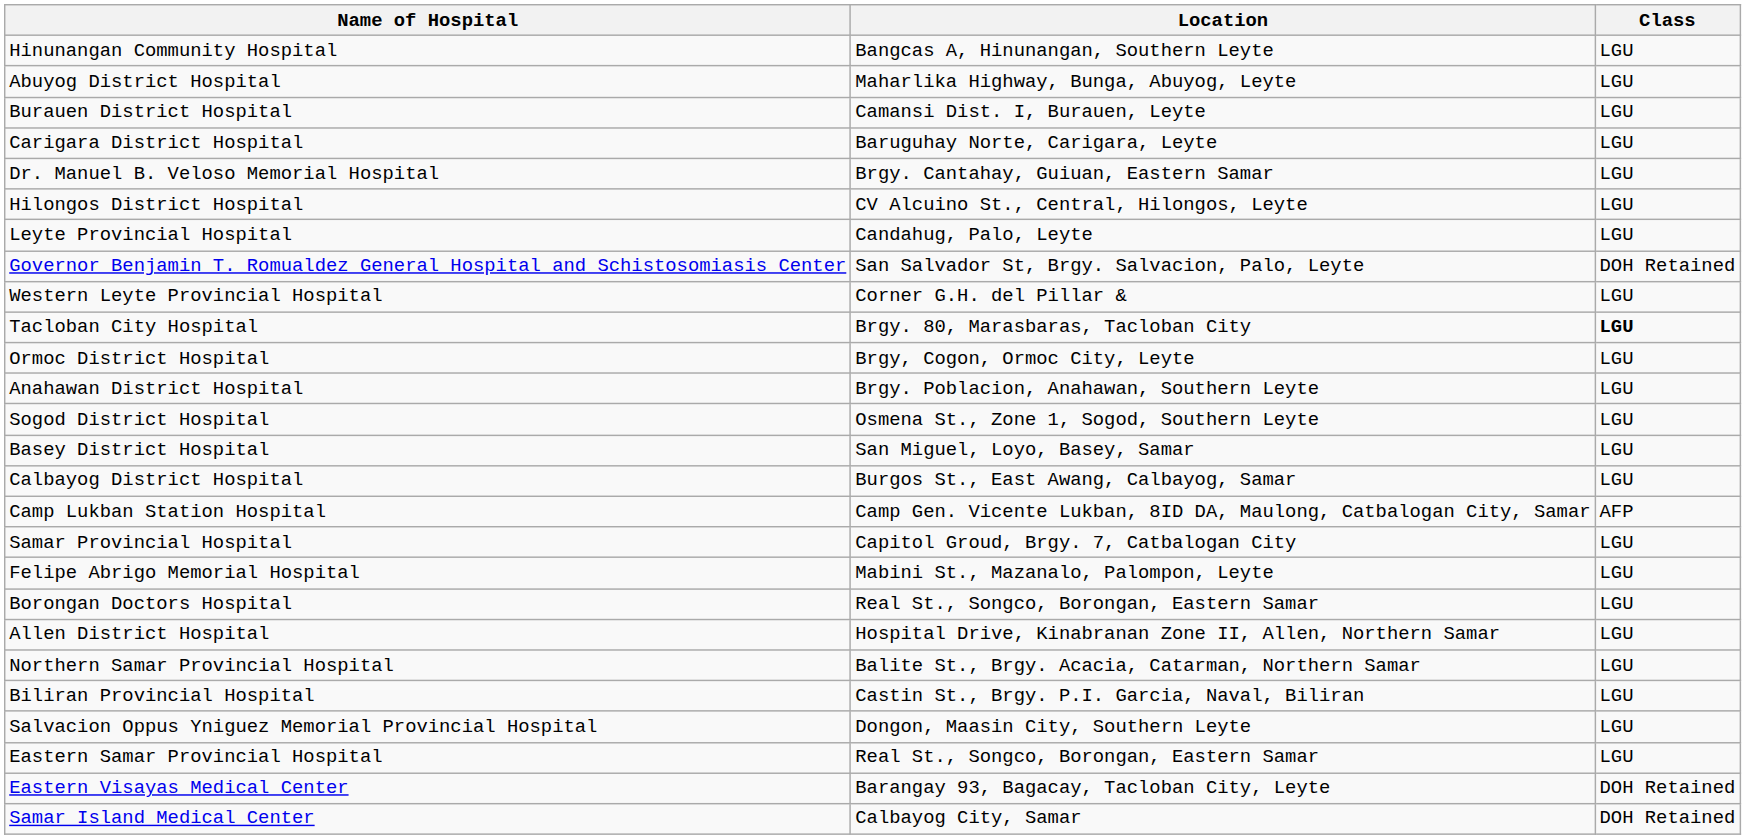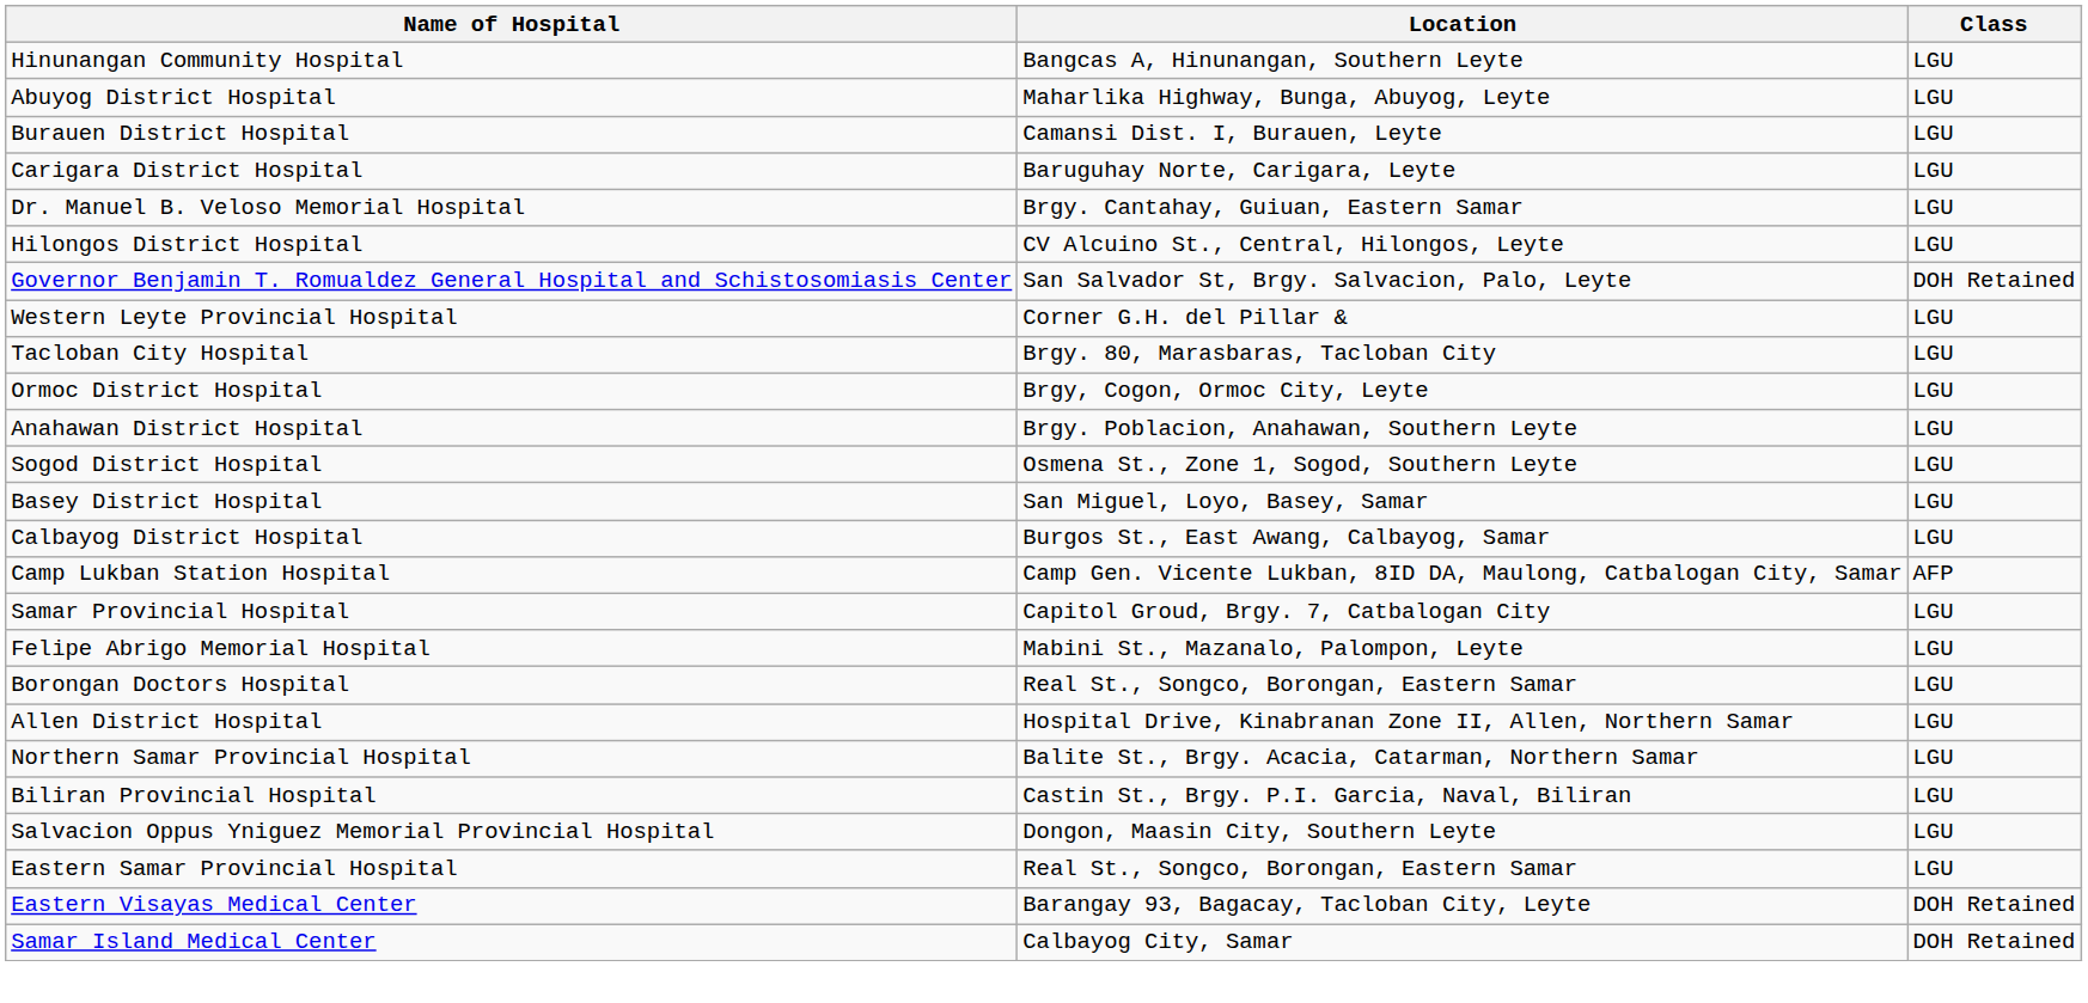- row: Leyte Provincial Hospital | Candahug, Palo, Leyte | LGU
Tacloban City Hospital | Class: bold -> normal
